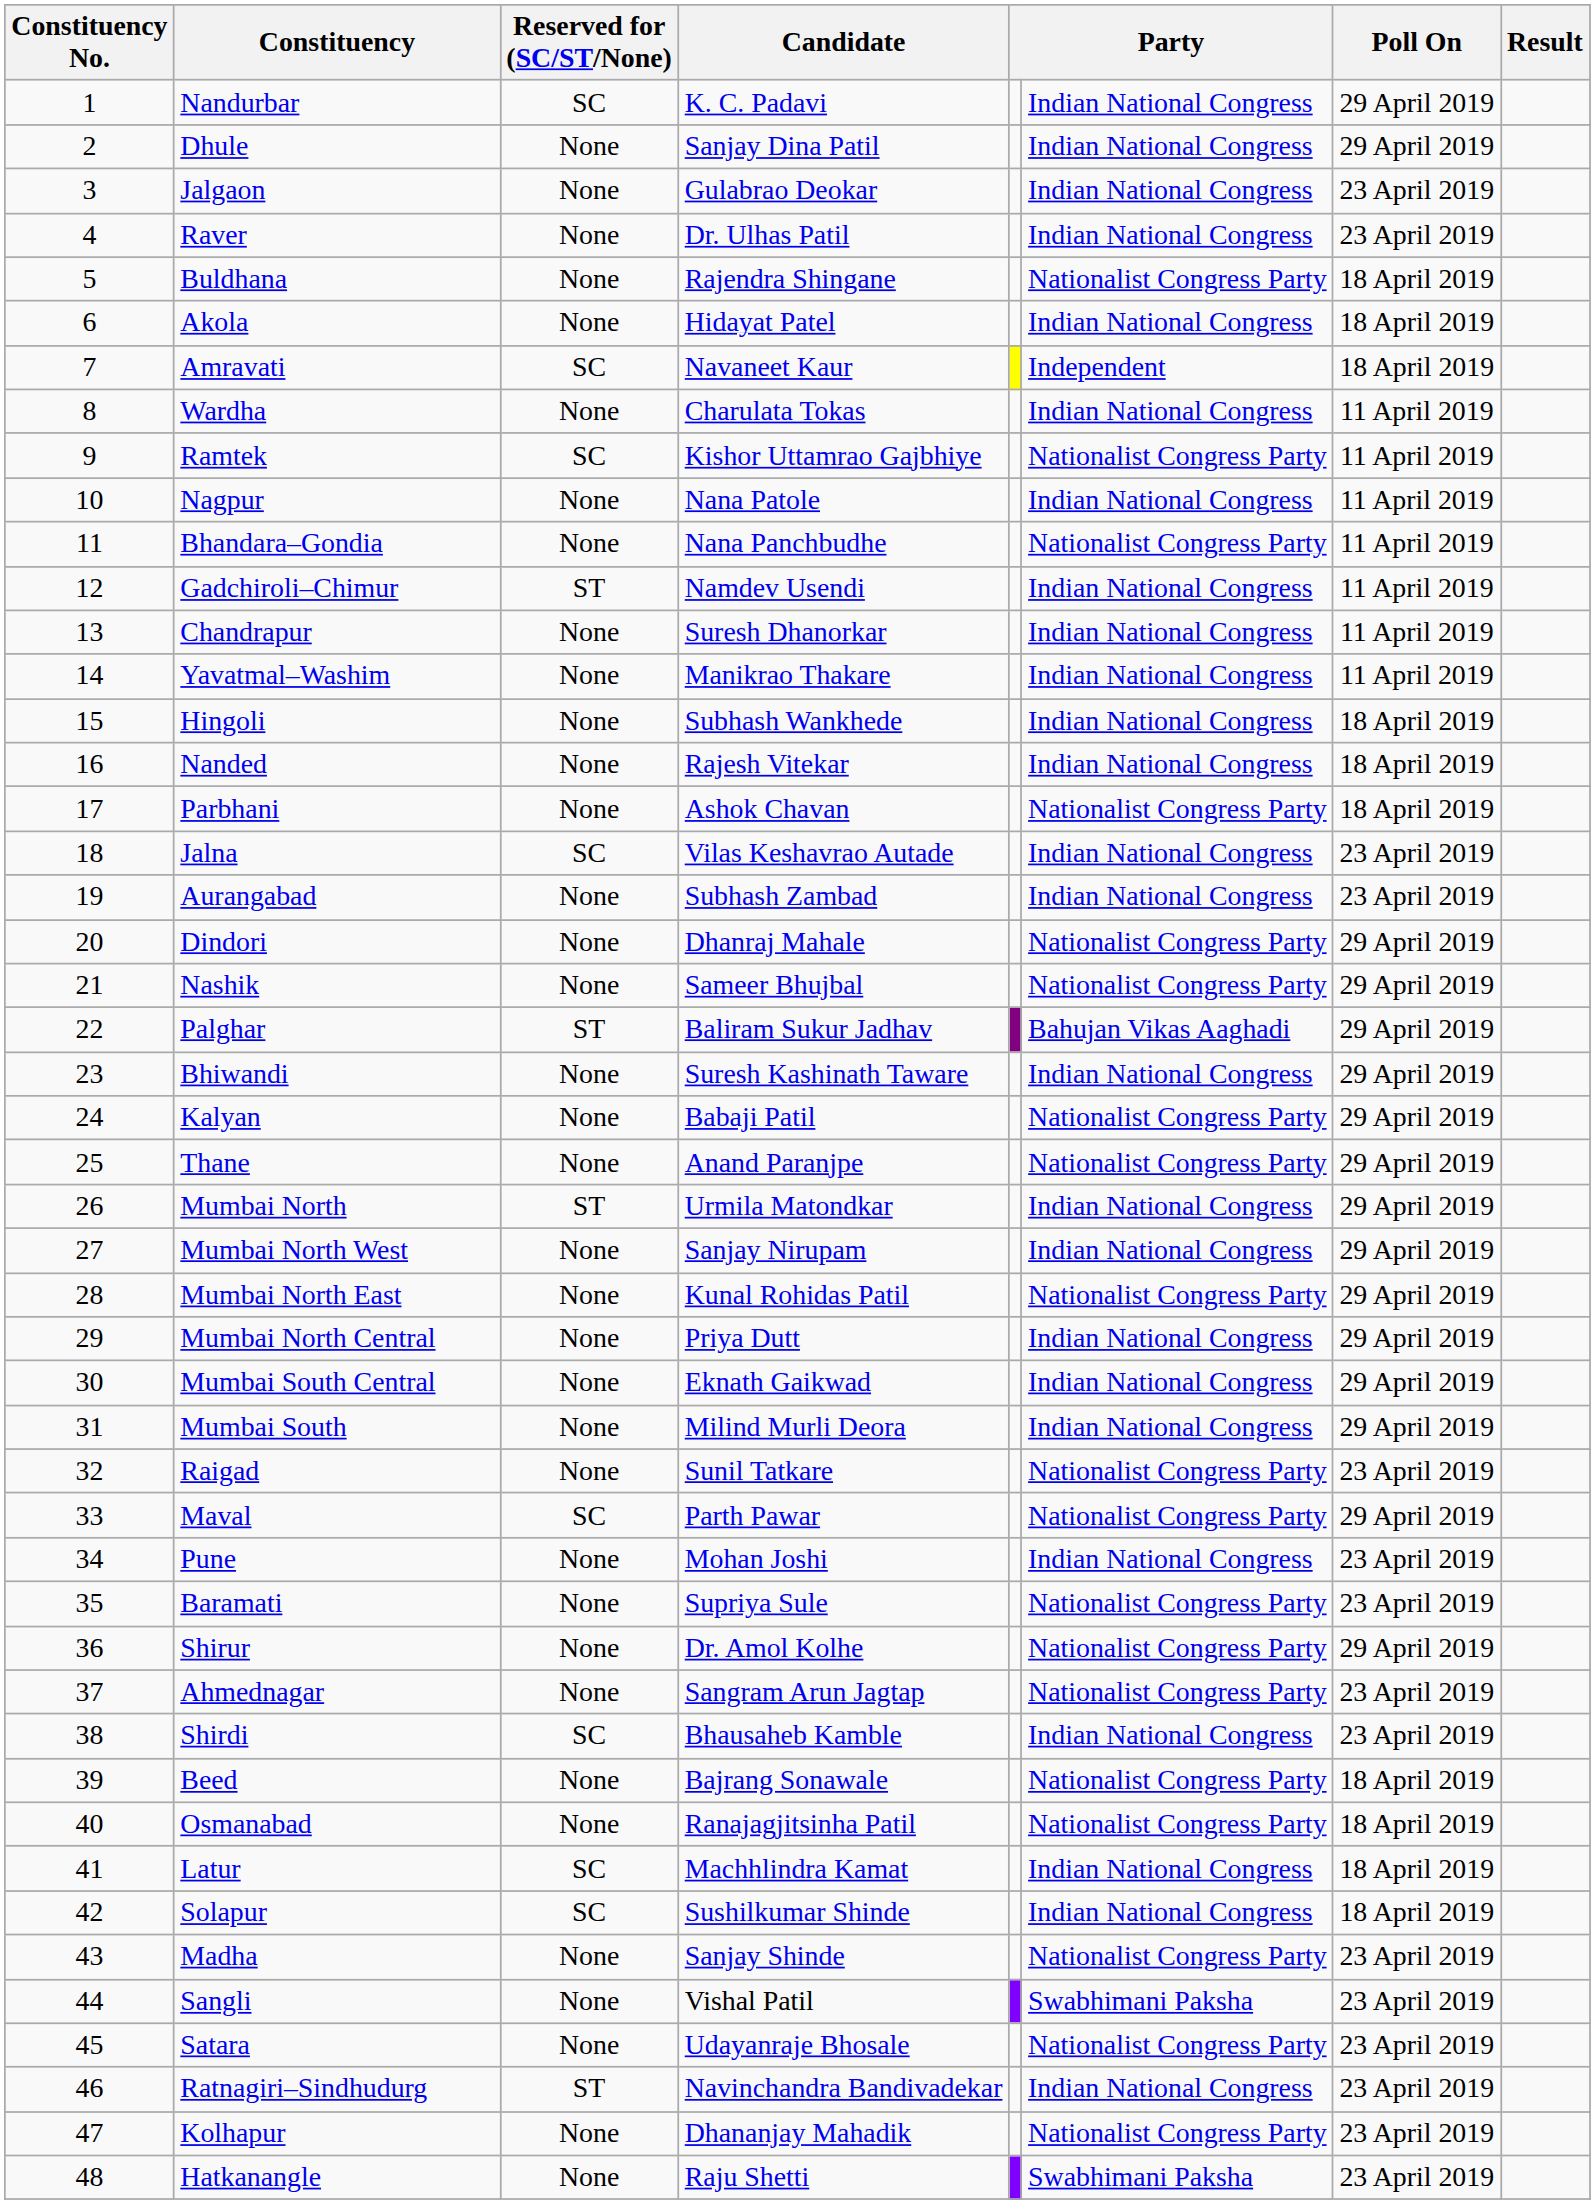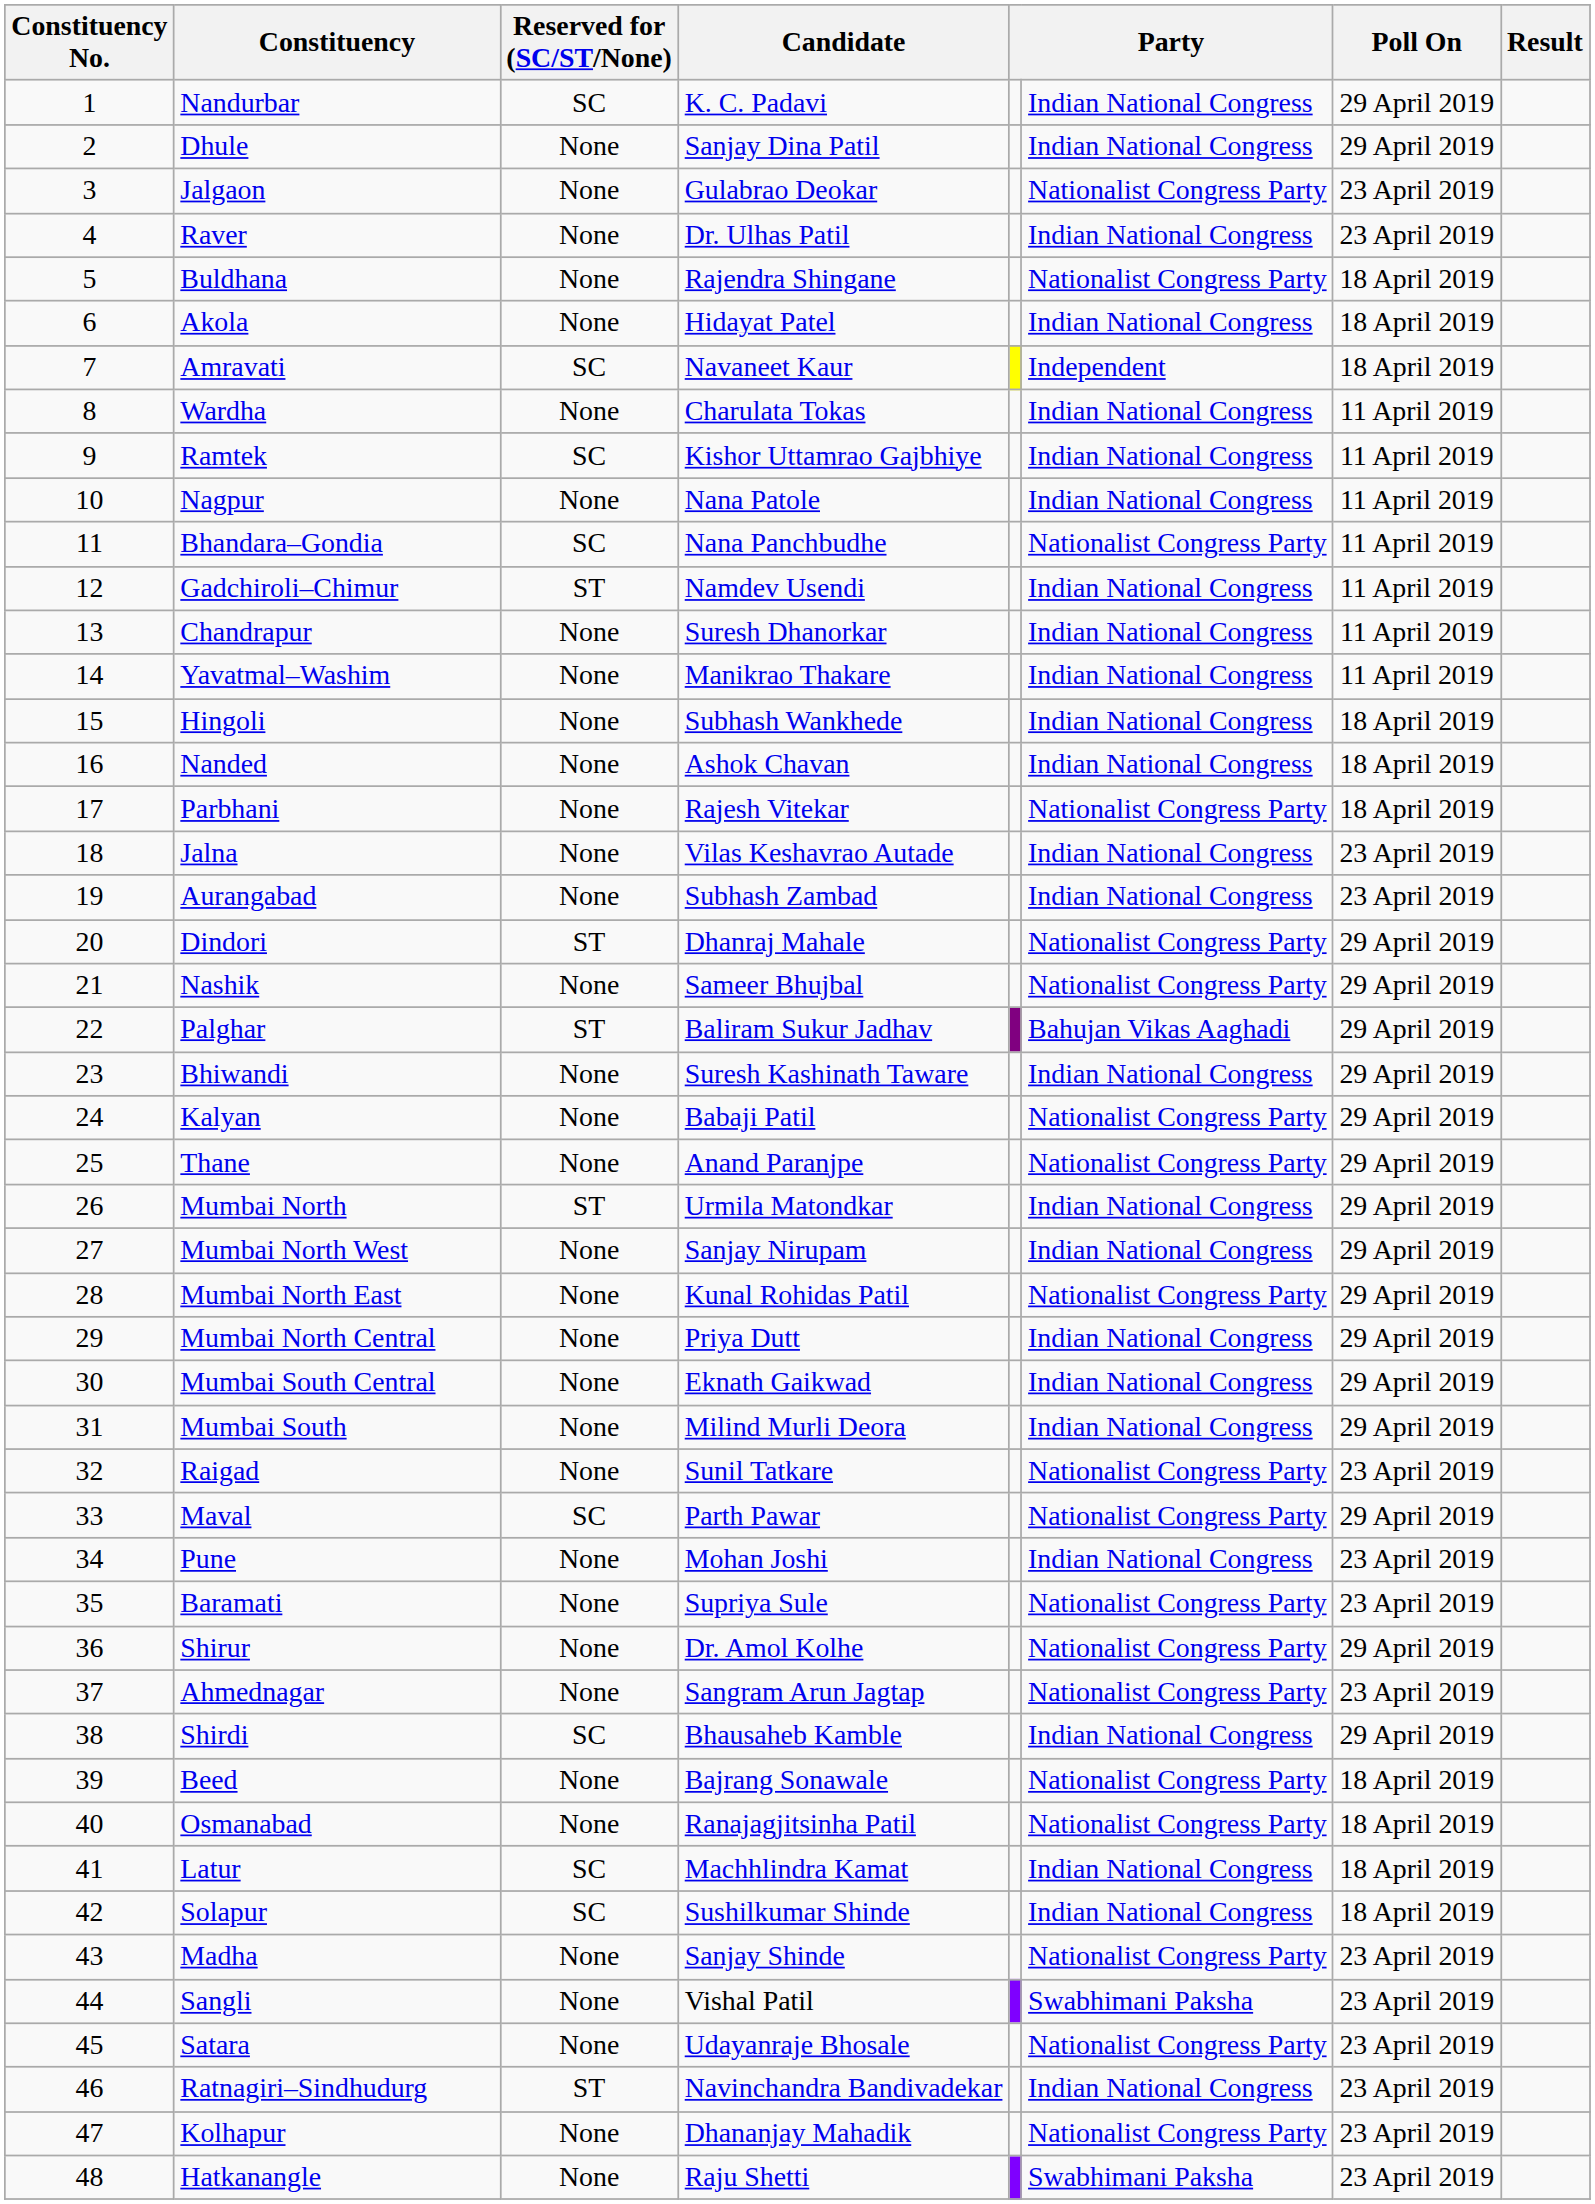Jalgaon | column 6: Indian National Congress -> Nationalist Congress Party
Ramtek | column 6: Nationalist Congress Party -> Indian National Congress
Bhandara–Gondia | Reserved for (SC/ST/None): None -> SC
Nanded | Candidate: Rajesh Vitekar -> Ashok Chavan
Parbhani | Candidate: Ashok Chavan -> Rajesh Vitekar
Jalna | Reserved for (SC/ST/None): SC -> None
Dindori | Reserved for (SC/ST/None): None -> ST
Shirdi | Poll On: 23 April 2019 -> 29 April 2019
